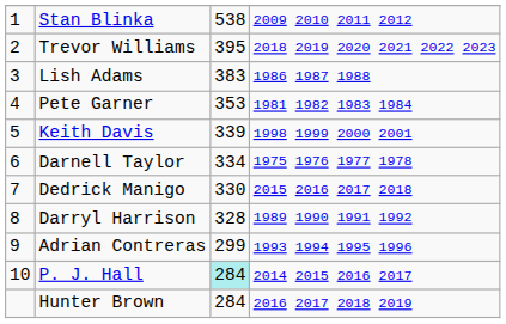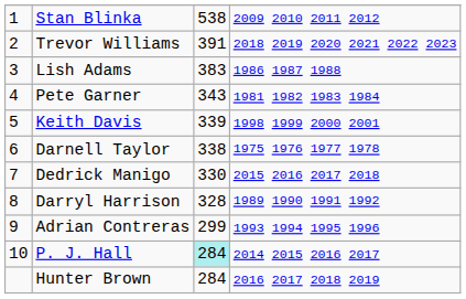Trevor Williams | column 3: 395 -> 391
Pete Garner | column 3: 353 -> 343
Darnell Taylor | column 3: 334 -> 338
